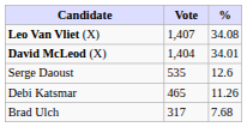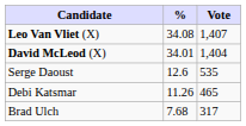columns swapped: Vote <-> %
